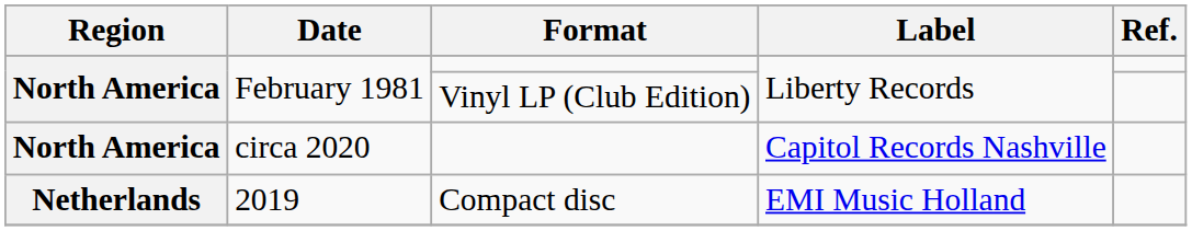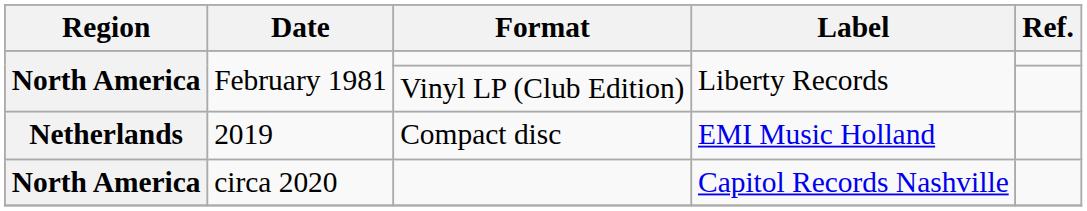rows swapped: 2019 <-> circa 2020
